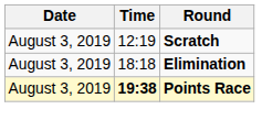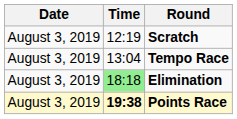+ row: August 3, 2019 | 13:04 | Tempo Race
Elimination | Time: no background -> lightgreen background
